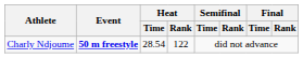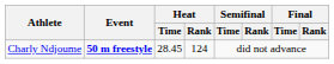Charly Ndjoume | Heat / Time: 28.54 -> 28.45
Charly Ndjoume | Heat / Rank: 122 -> 124
